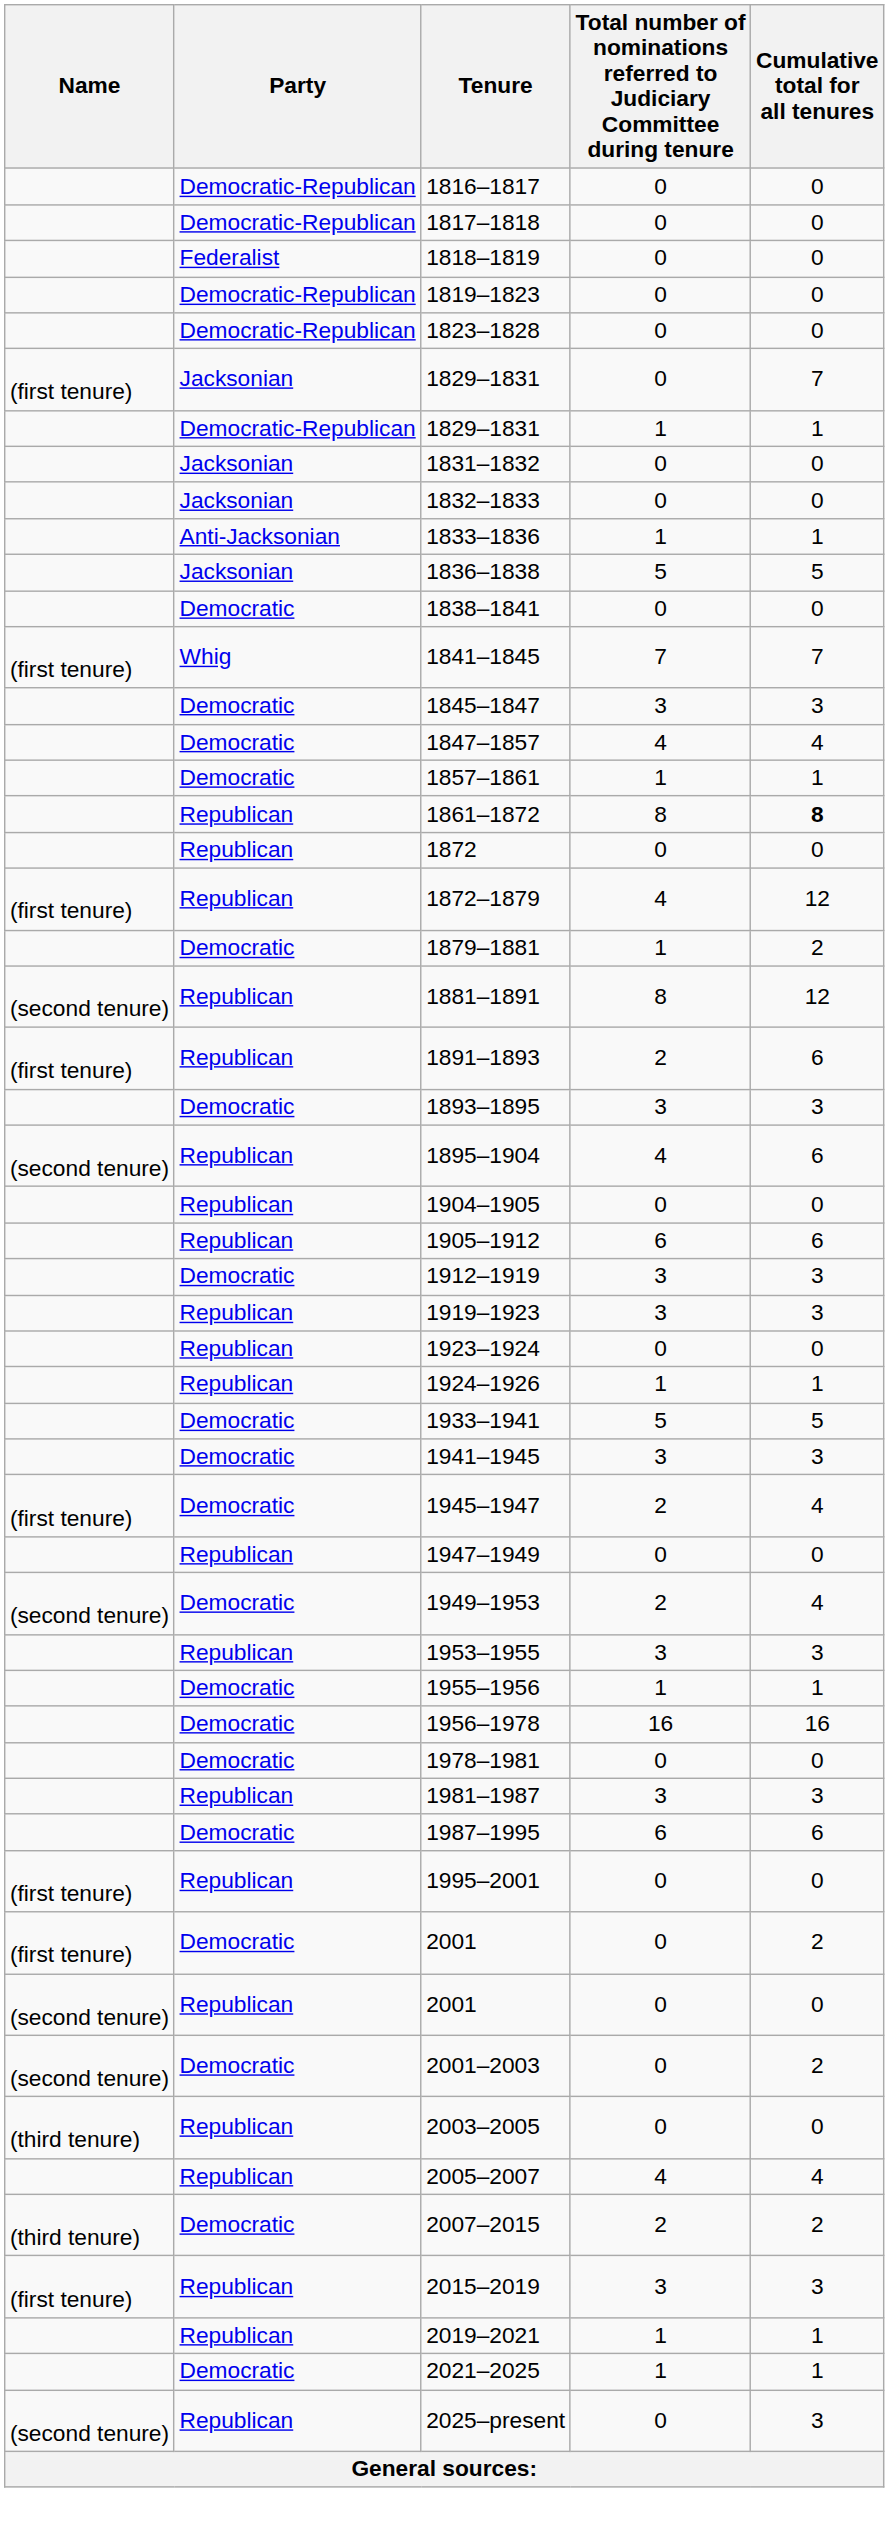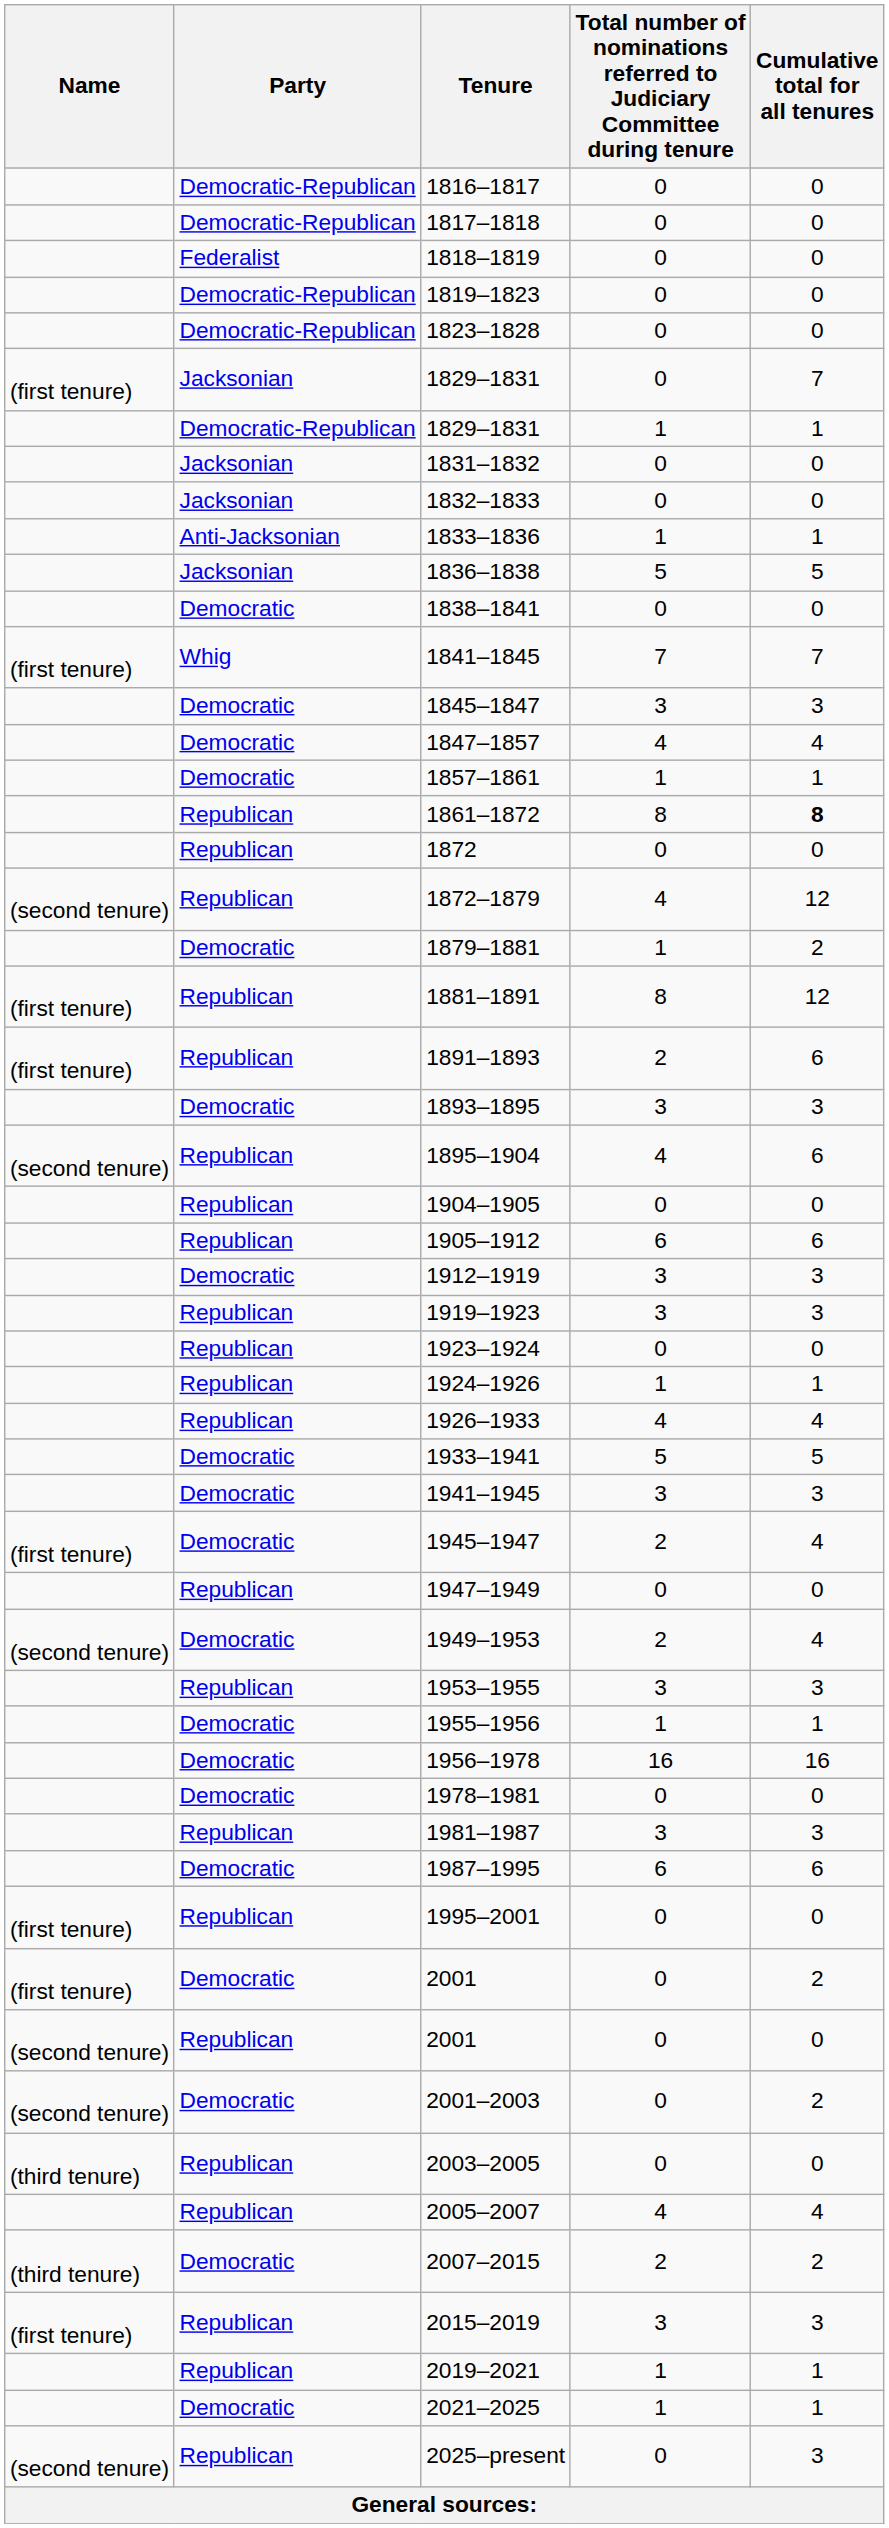1872–1879 | Name: (first tenure) -> (second tenure)
1881–1891 | Name: (second tenure) -> (first tenure)
+ row: Republican | 1926–1933 | 4 | 4
